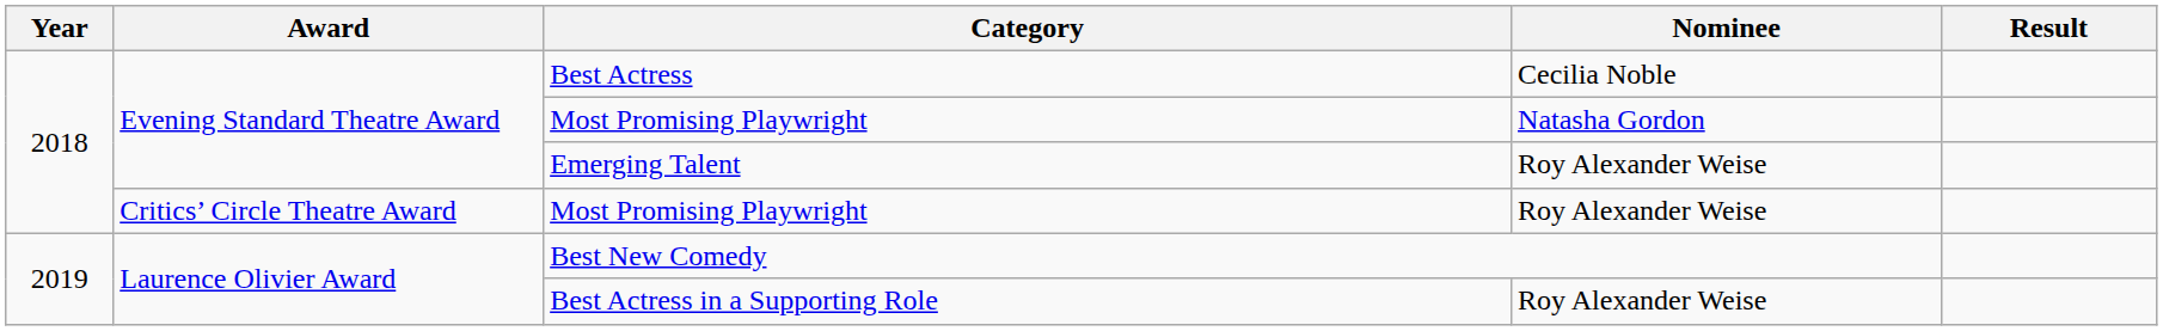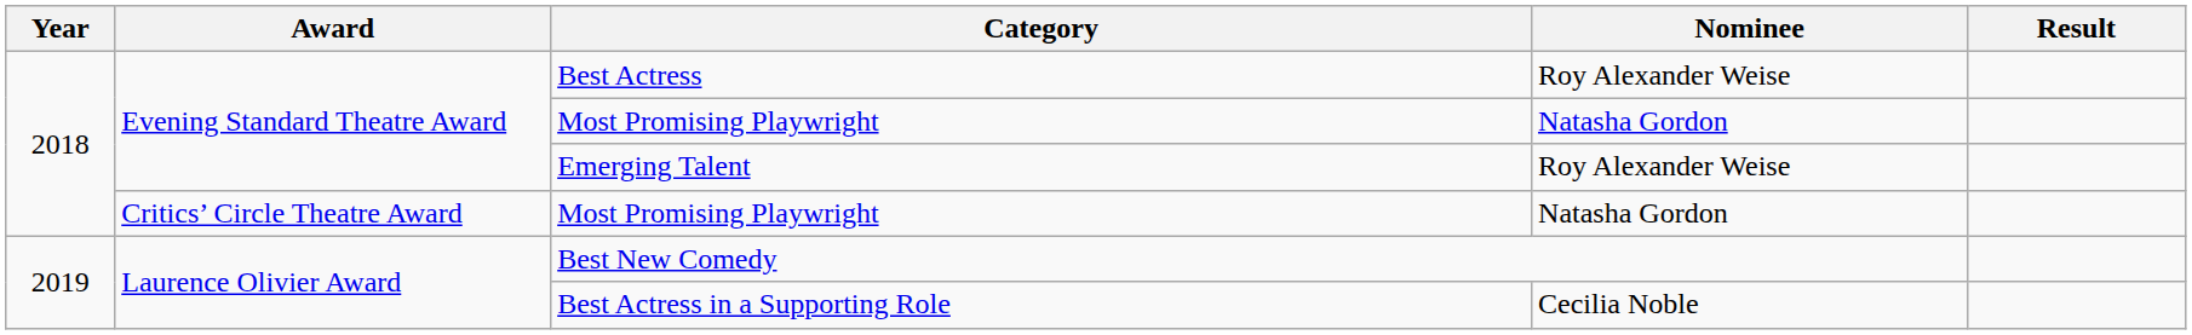Best Actress | Nominee: Cecilia Noble -> Roy Alexander Weise
Critics’ Circle Theatre Award / Most Promising Playwright | Nominee: Roy Alexander Weise -> Natasha Gordon
Best Actress in a Supporting Role | Nominee: Roy Alexander Weise -> Cecilia Noble
